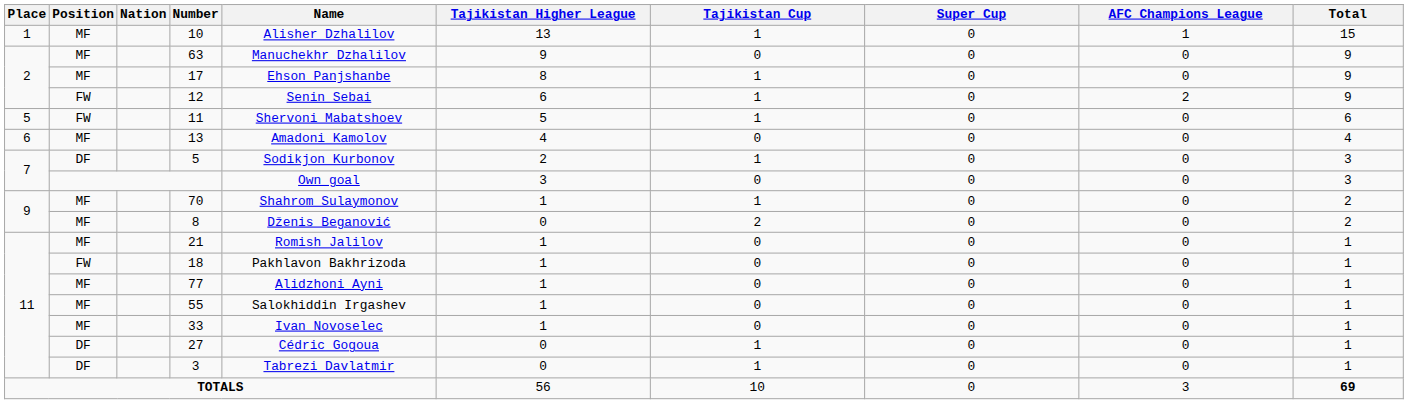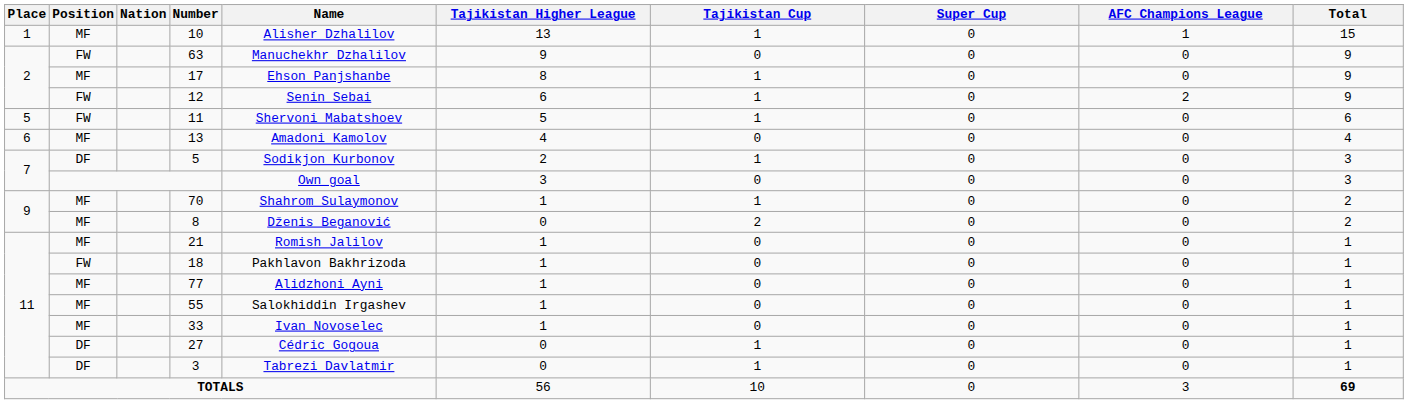63 | Position: MF -> FW
